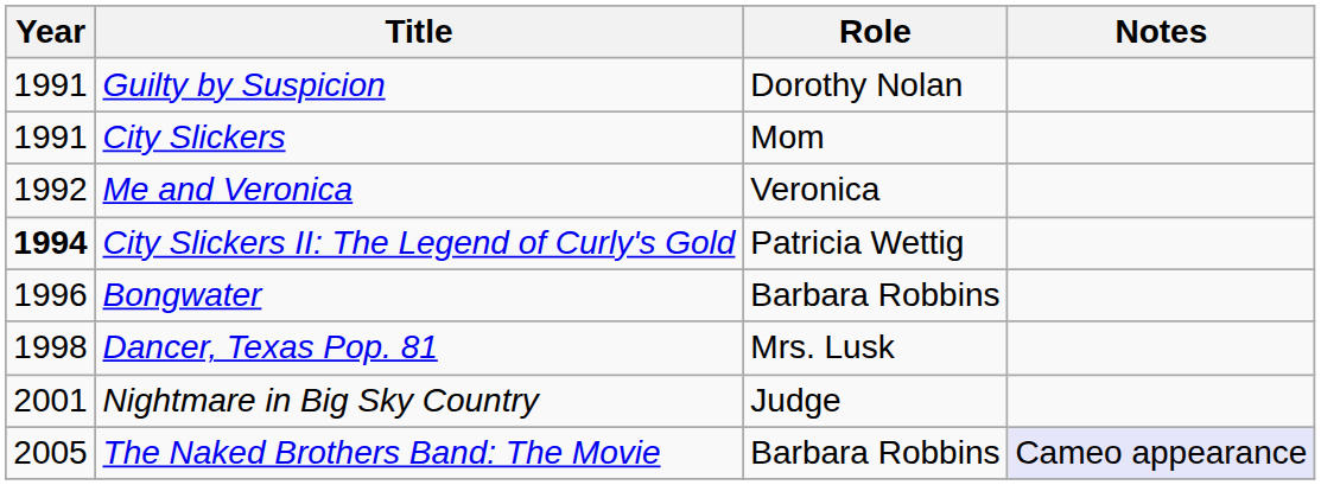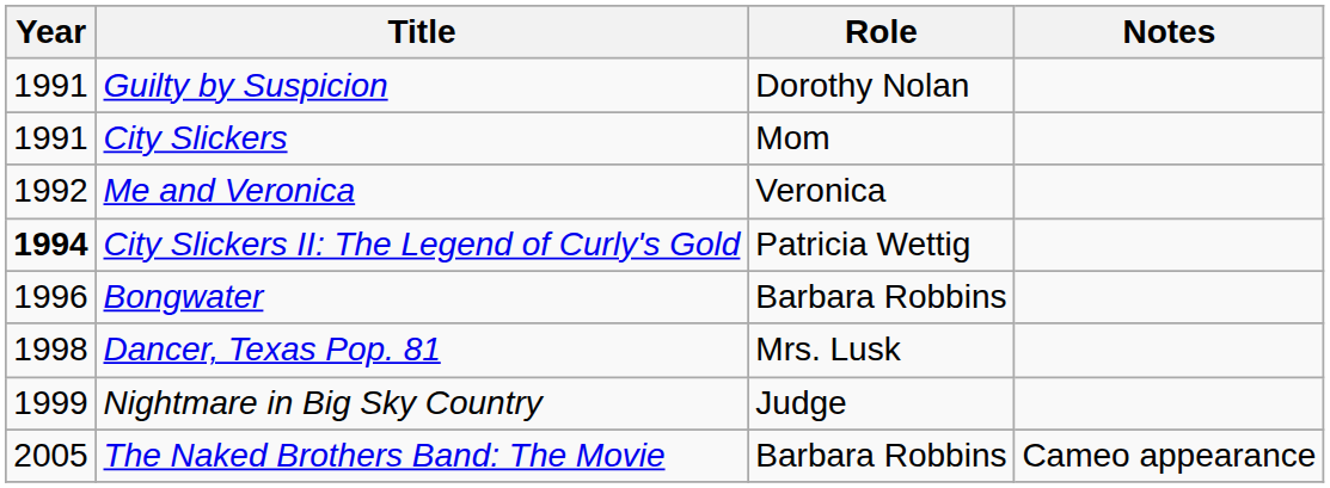Nightmare in Big Sky Country | Year: 2001 -> 1999
The Naked Brothers Band: The Movie | Notes: lavender background -> no background
